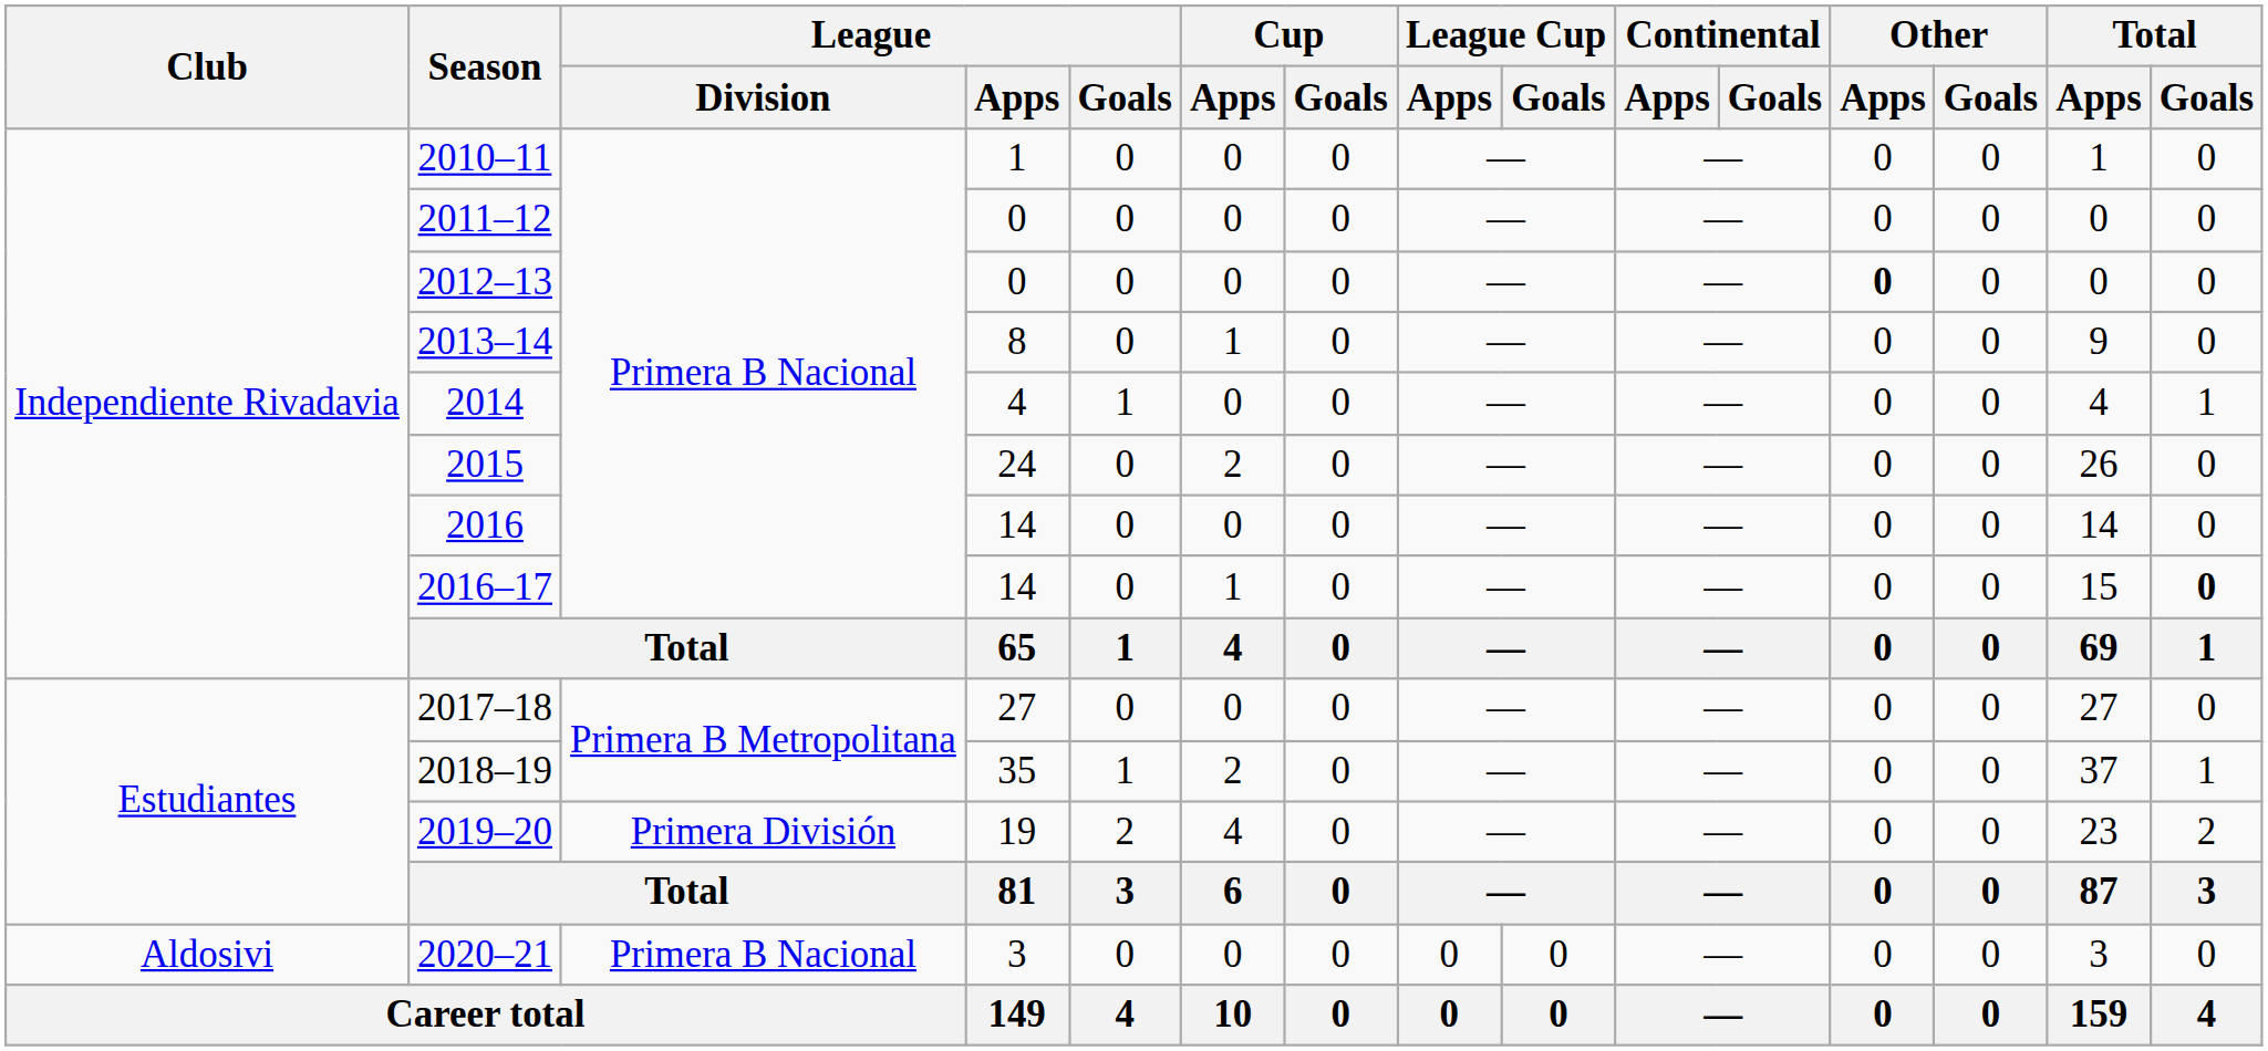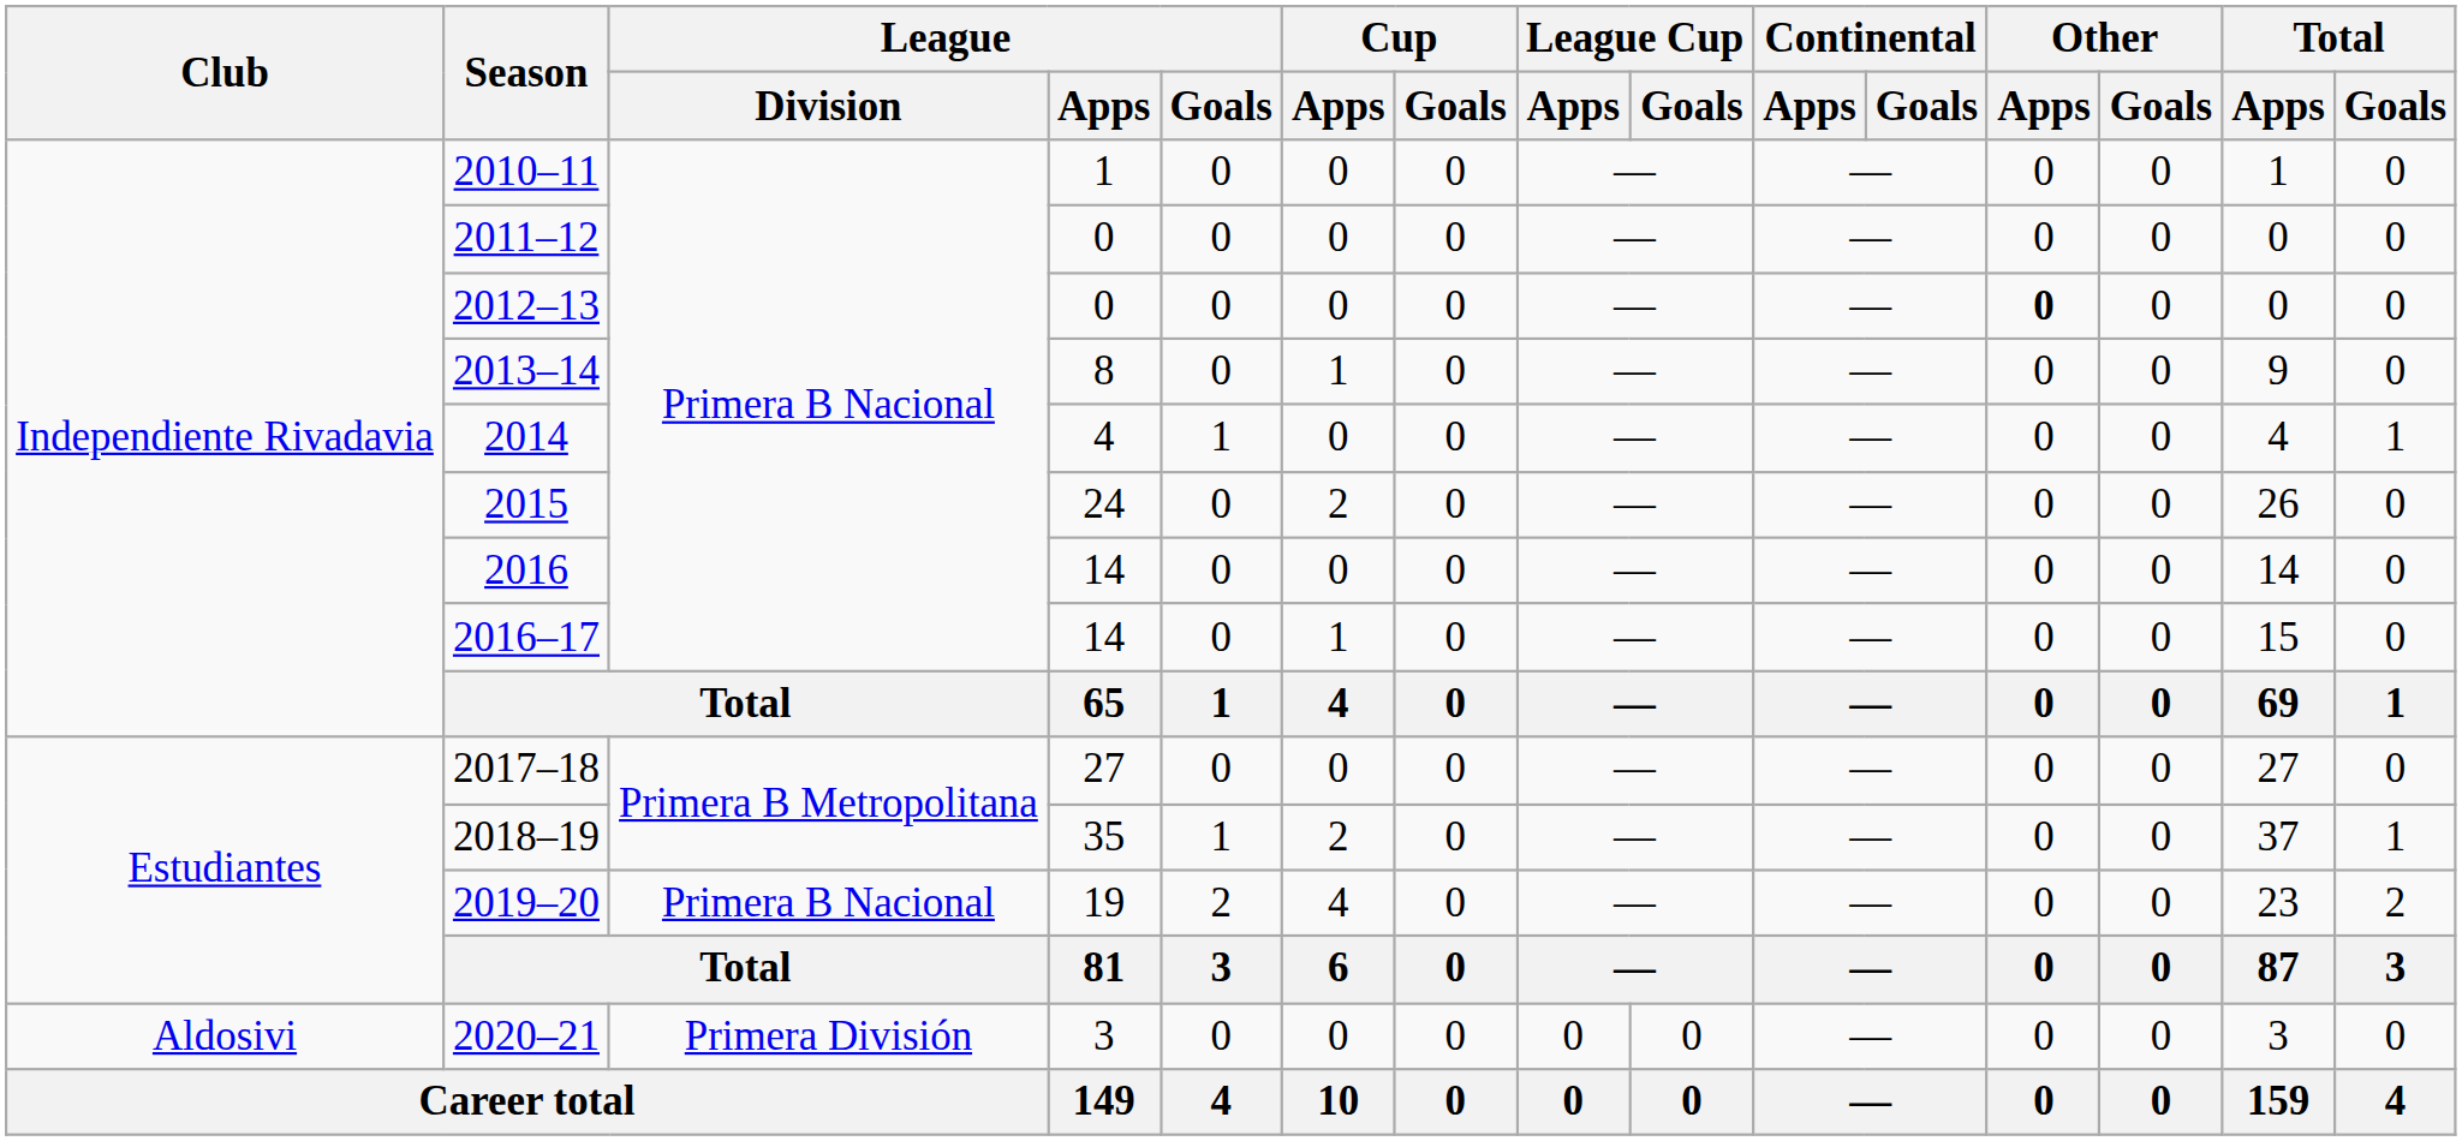2016–17 | Total / Goals: bold -> normal
2019–20 | League / Division: Primera División -> Primera B Nacional
2020–21 | League / Division: Primera B Nacional -> Primera División
